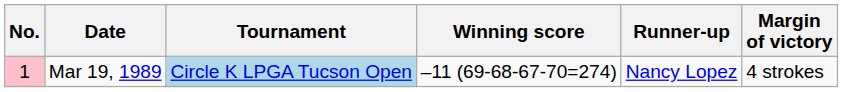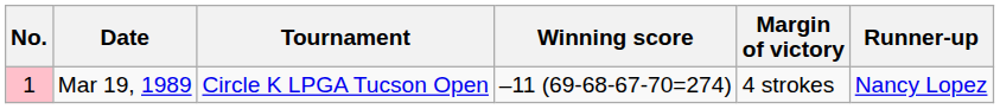columns swapped: Margin of victory <-> Runner-up
Mar 19, 1989 | Tournament: lightblue background -> no background
